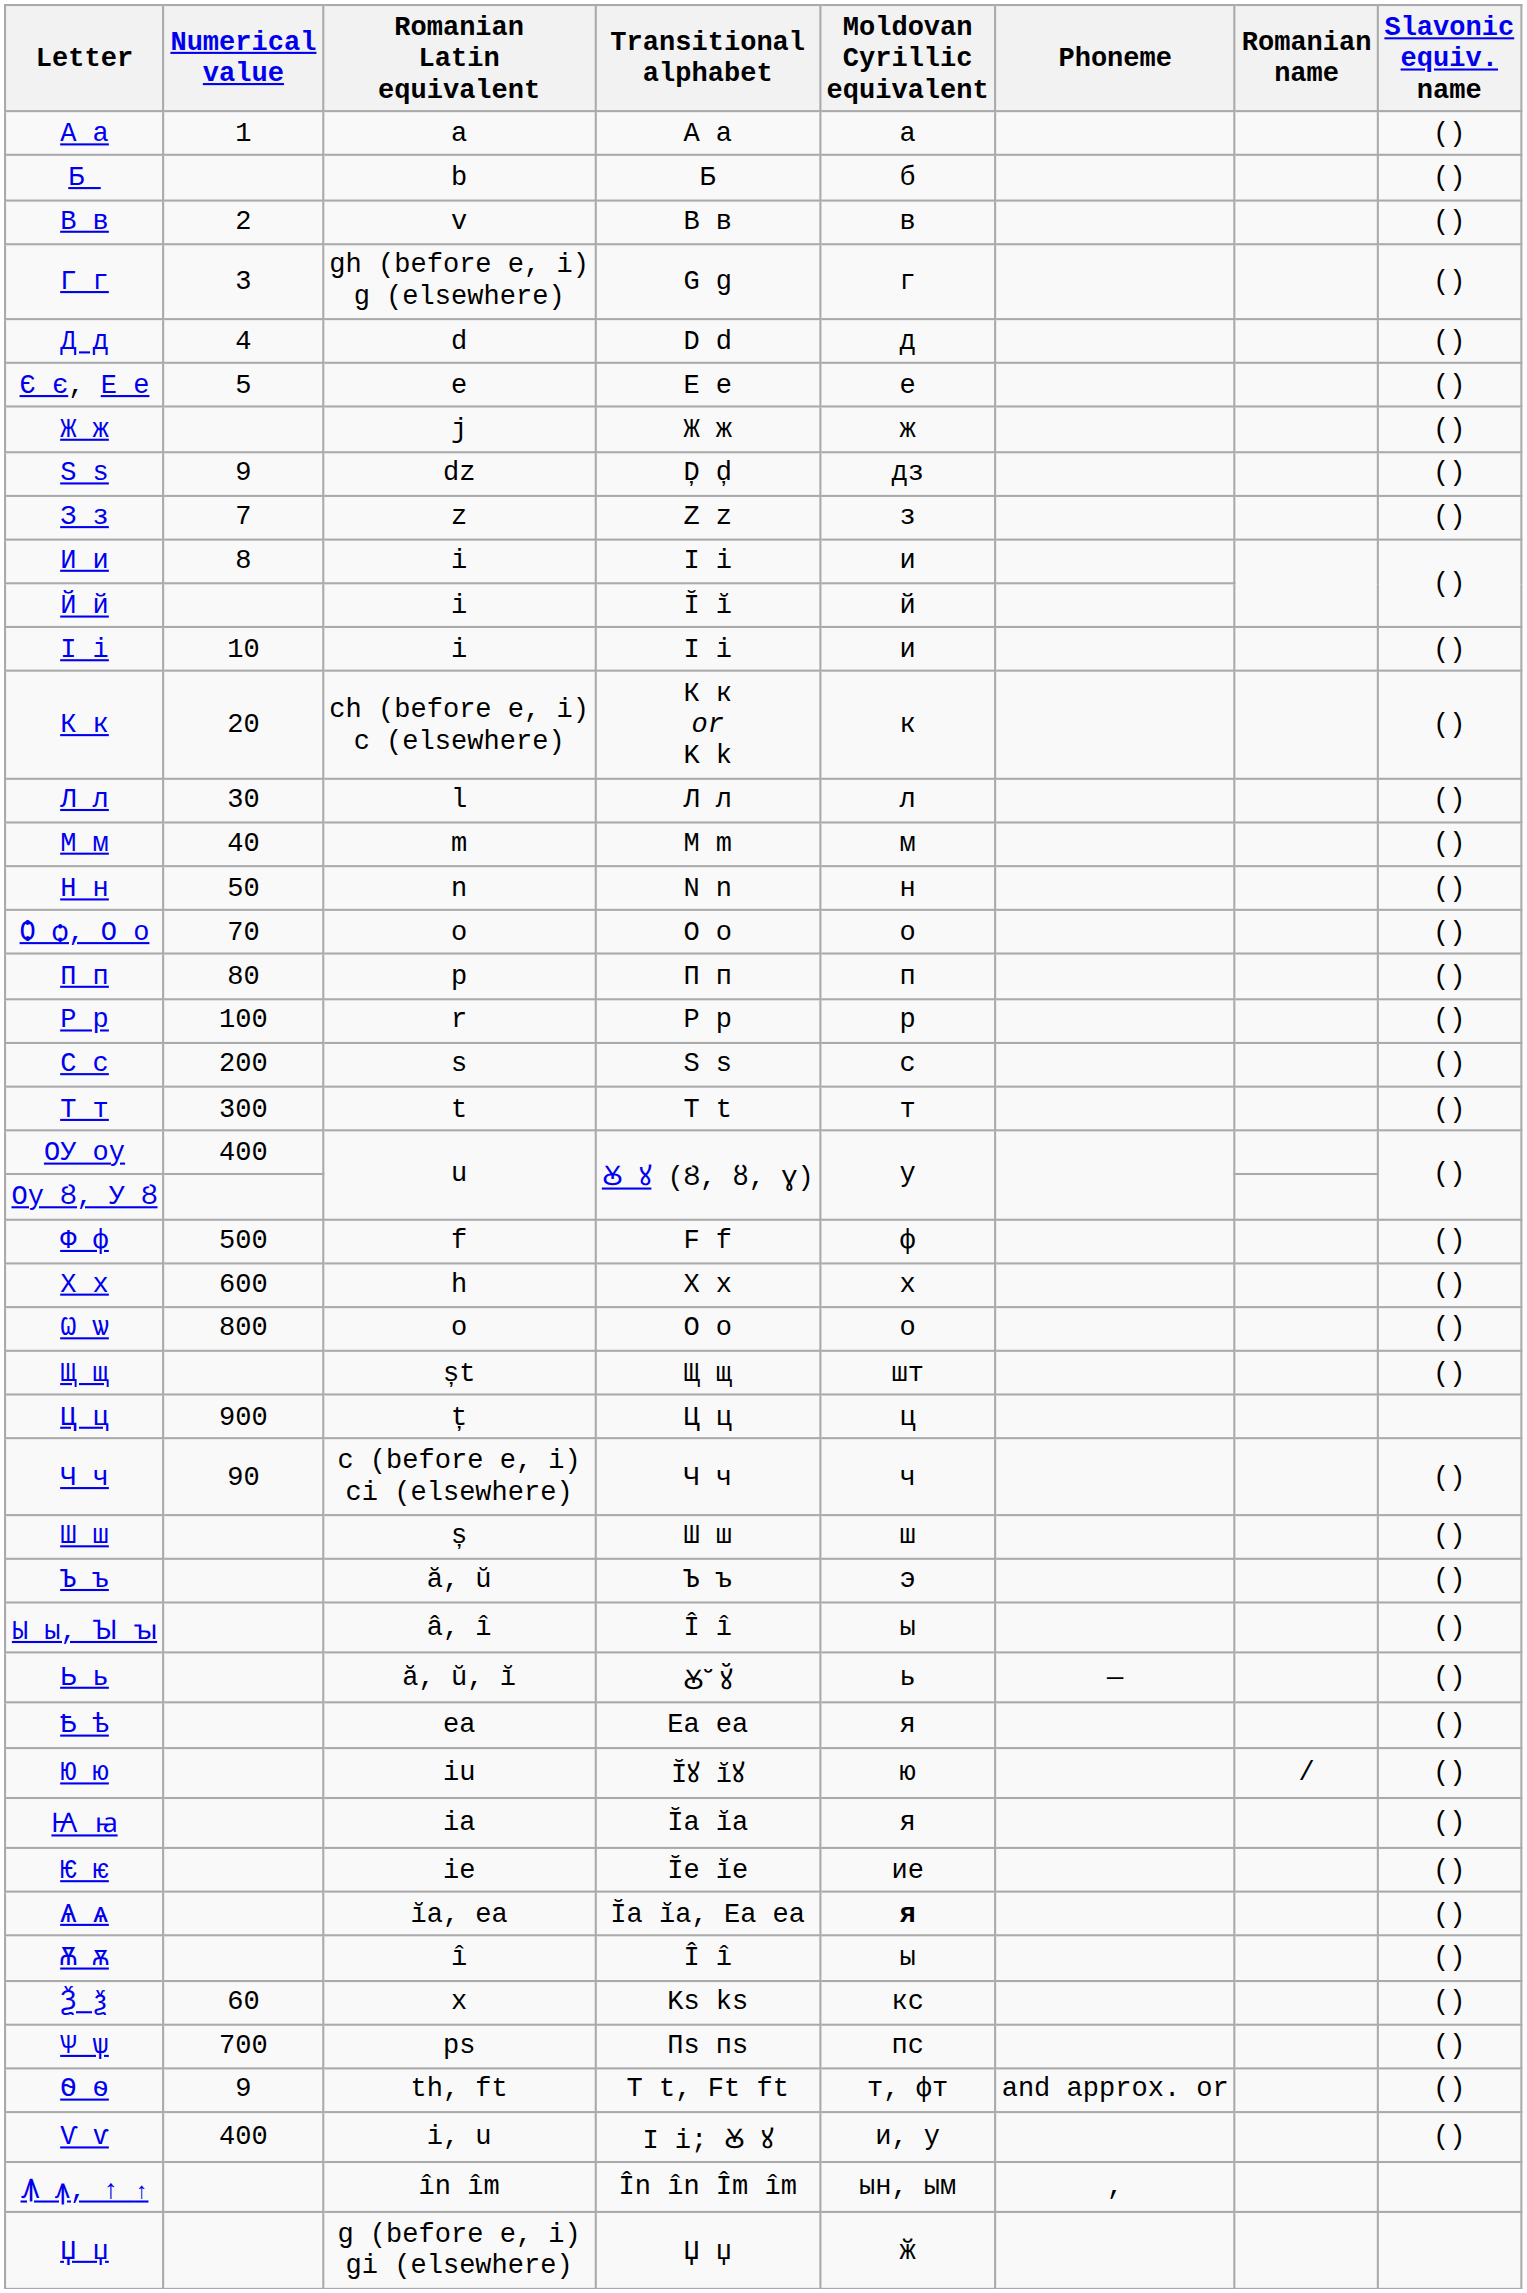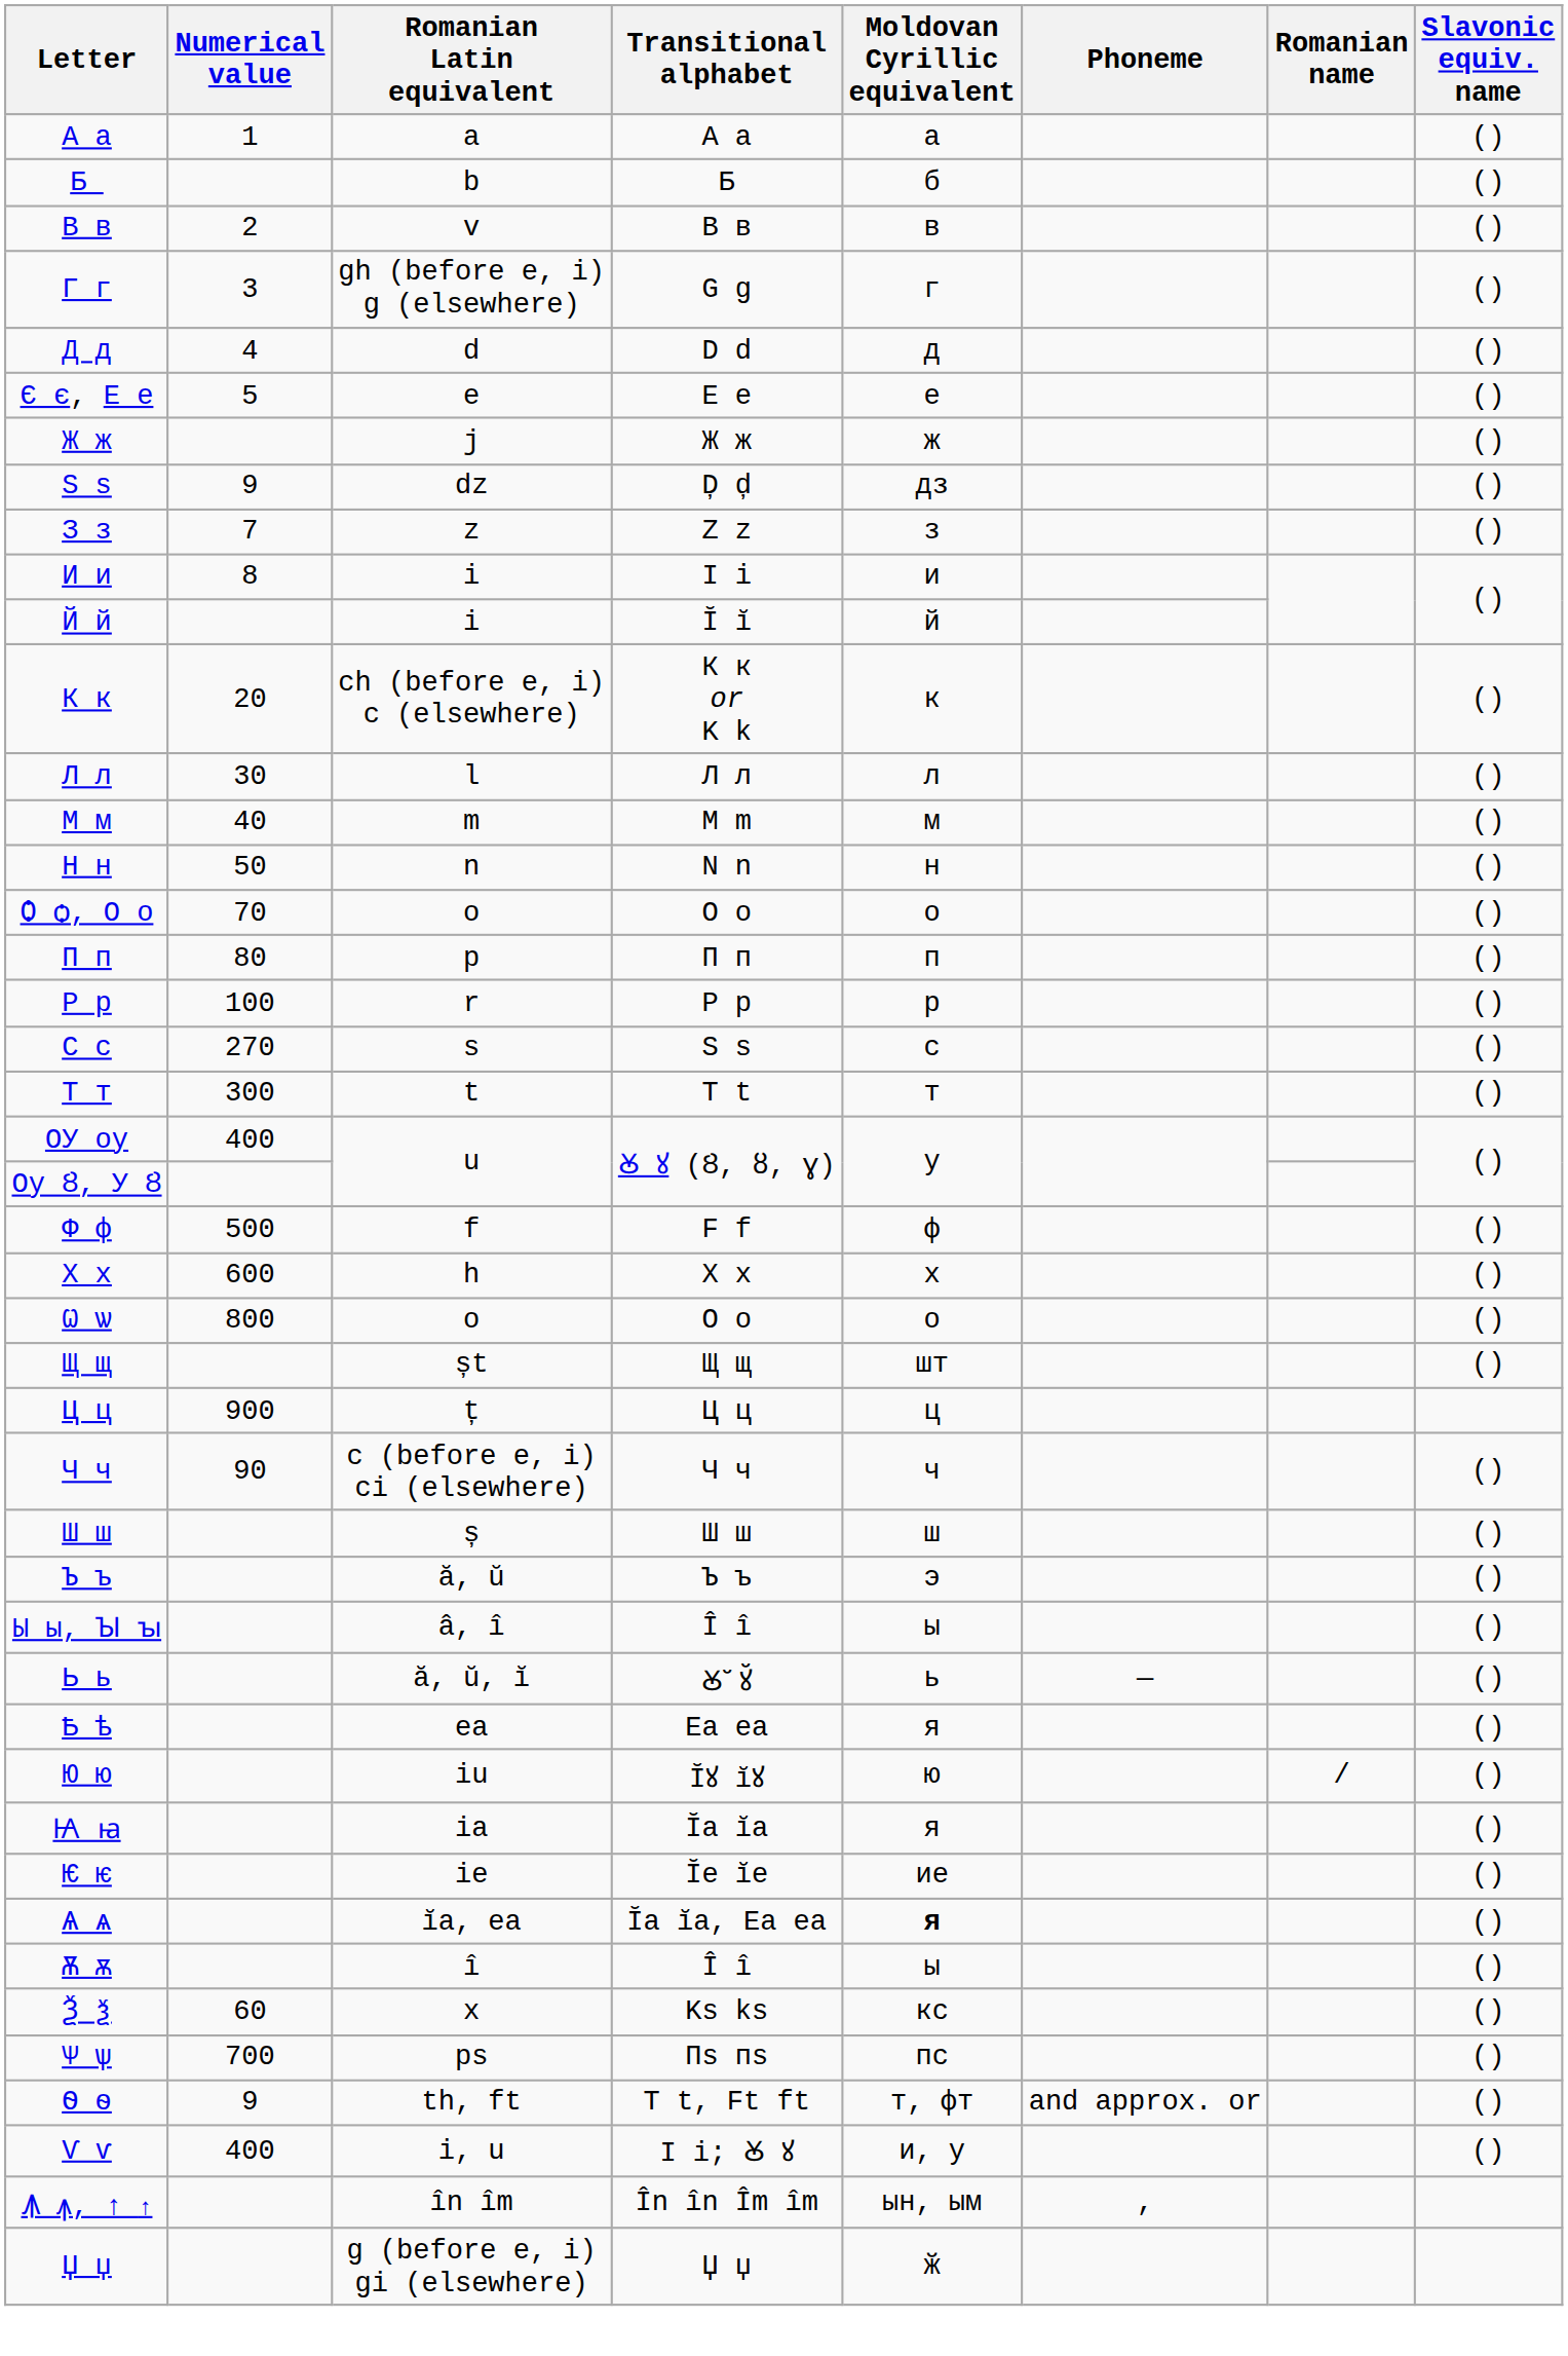- row: І і | 10 | i | I i | и | ()
С с | Numerical value: 200 -> 270
